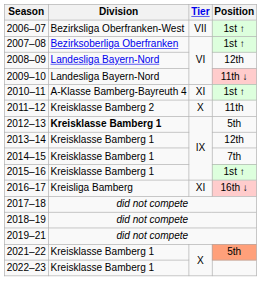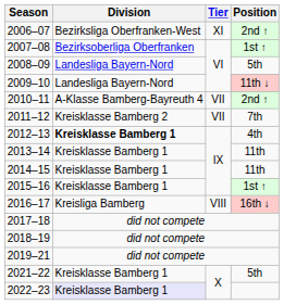2006–07 | Tier: VII -> XI
2006–07 | Position: 1st ↑ -> 2nd ↑
2008–09 | Position: 12th -> 5th
2010–11 | Tier: XI -> VII
2010–11 | Position: 1st ↑ -> 2nd ↑
2011–12 | Tier: X -> VII
2011–12 | Position: 11th -> 7th
2012–13 | Position: 5th -> 4th
2013–14 | Position: 12th -> 11th
2014–15 | Position: 7th -> 11th
2016–17 | Tier: XI -> VIII
2021–22 | Position: lightsalmon background -> no background
2022–23 | Division: no background -> lavender background
